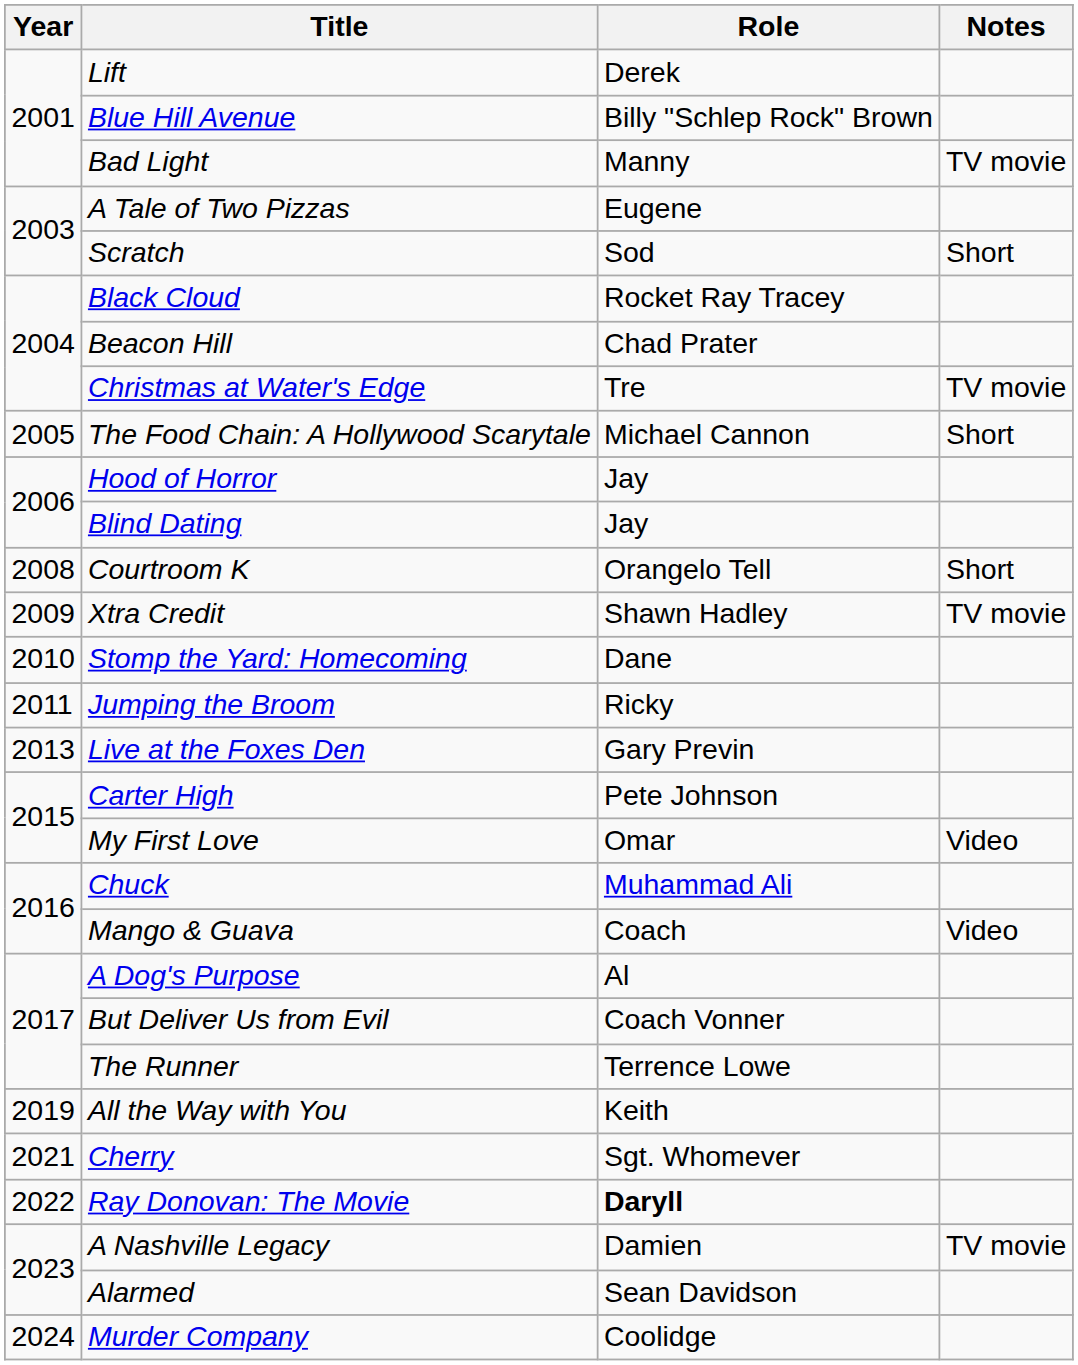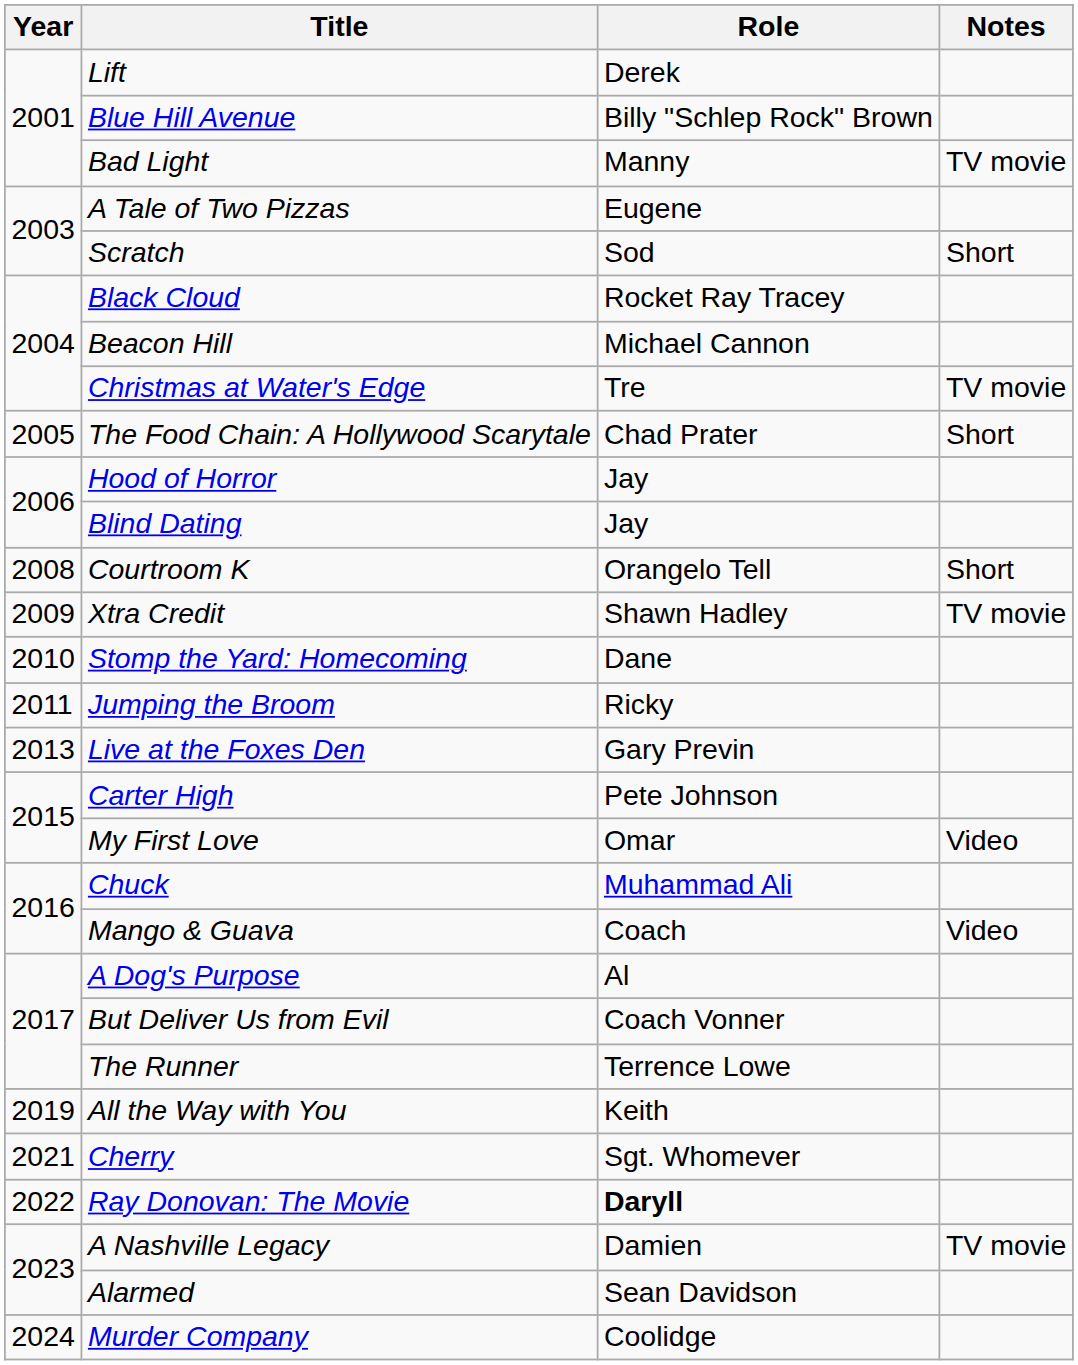Beacon Hill | Role: Chad Prater -> Michael Cannon
The Food Chain: A Hollywood Scarytale | Role: Michael Cannon -> Chad Prater
